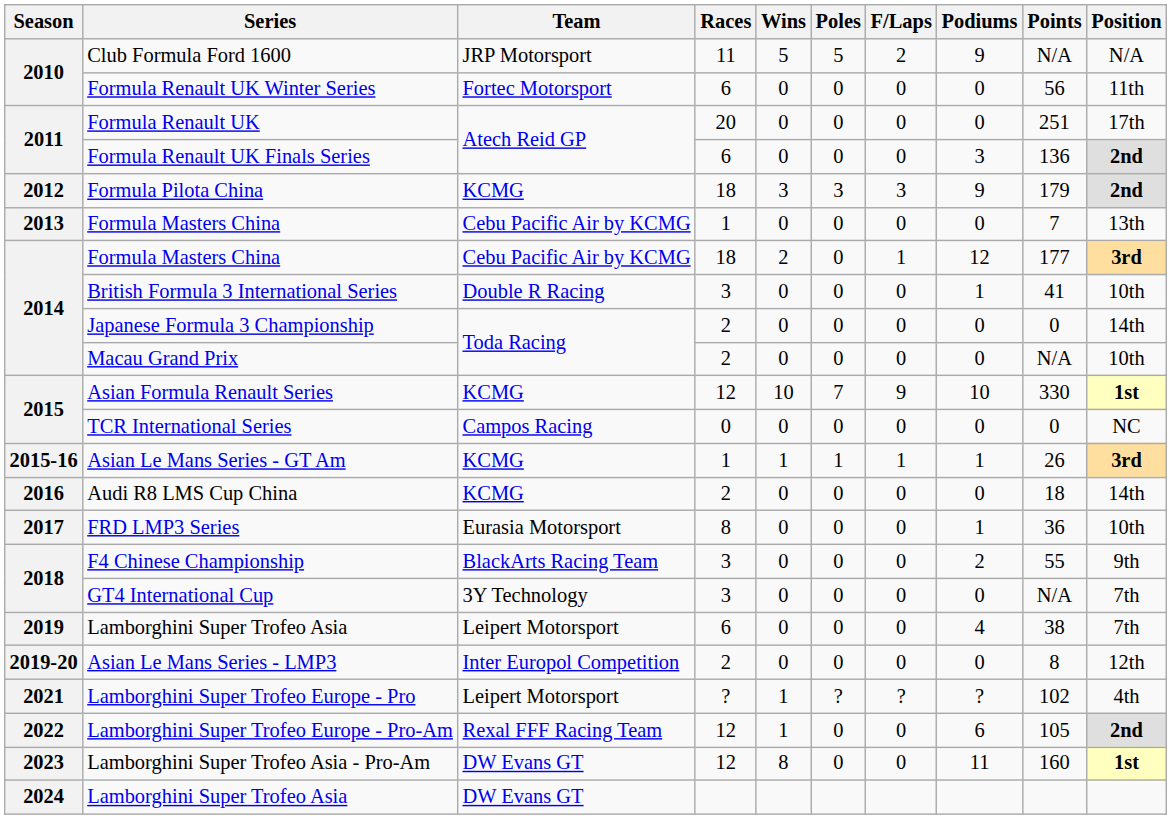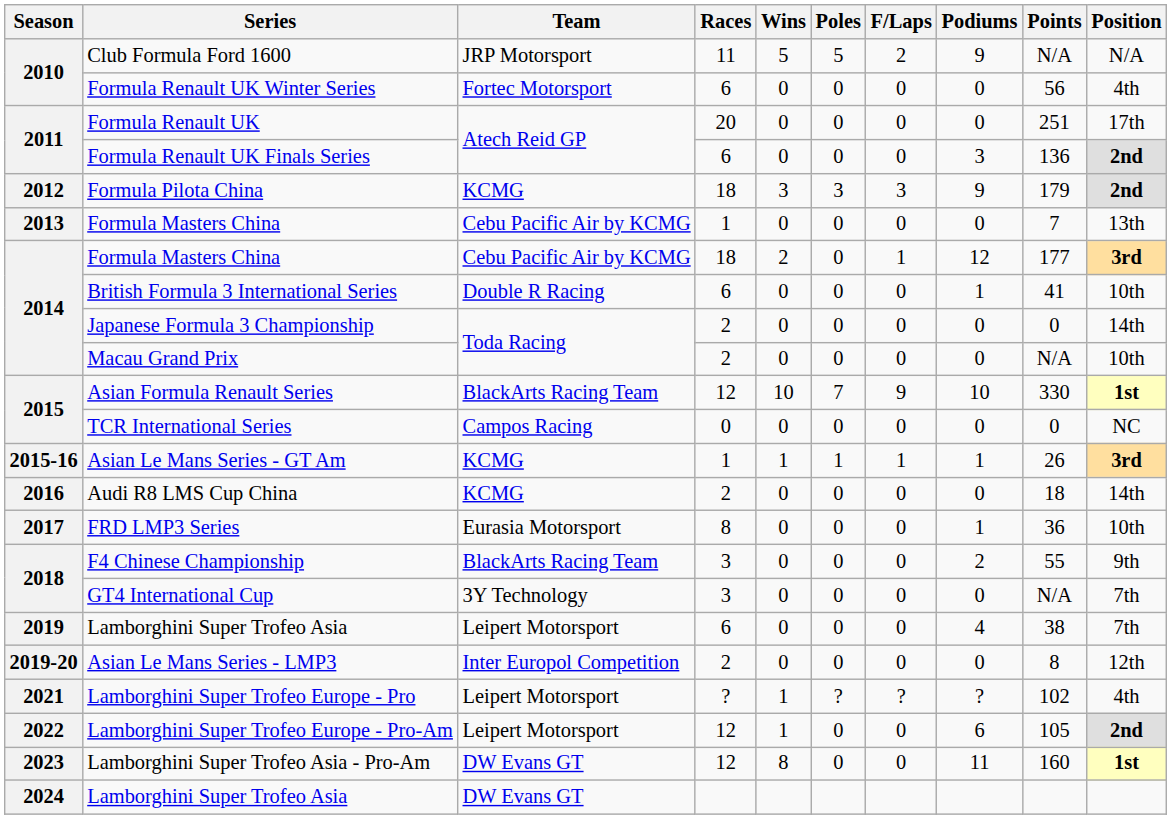Formula Renault UK Winter Series | Position: 11th -> 4th
British Formula 3 International Series | Races: 3 -> 6
Asian Formula Renault Series | Team: KCMG -> BlackArts Racing Team
Lamborghini Super Trofeo Europe - Pro-Am | Team: Rexal FFF Racing Team -> Leipert Motorsport
